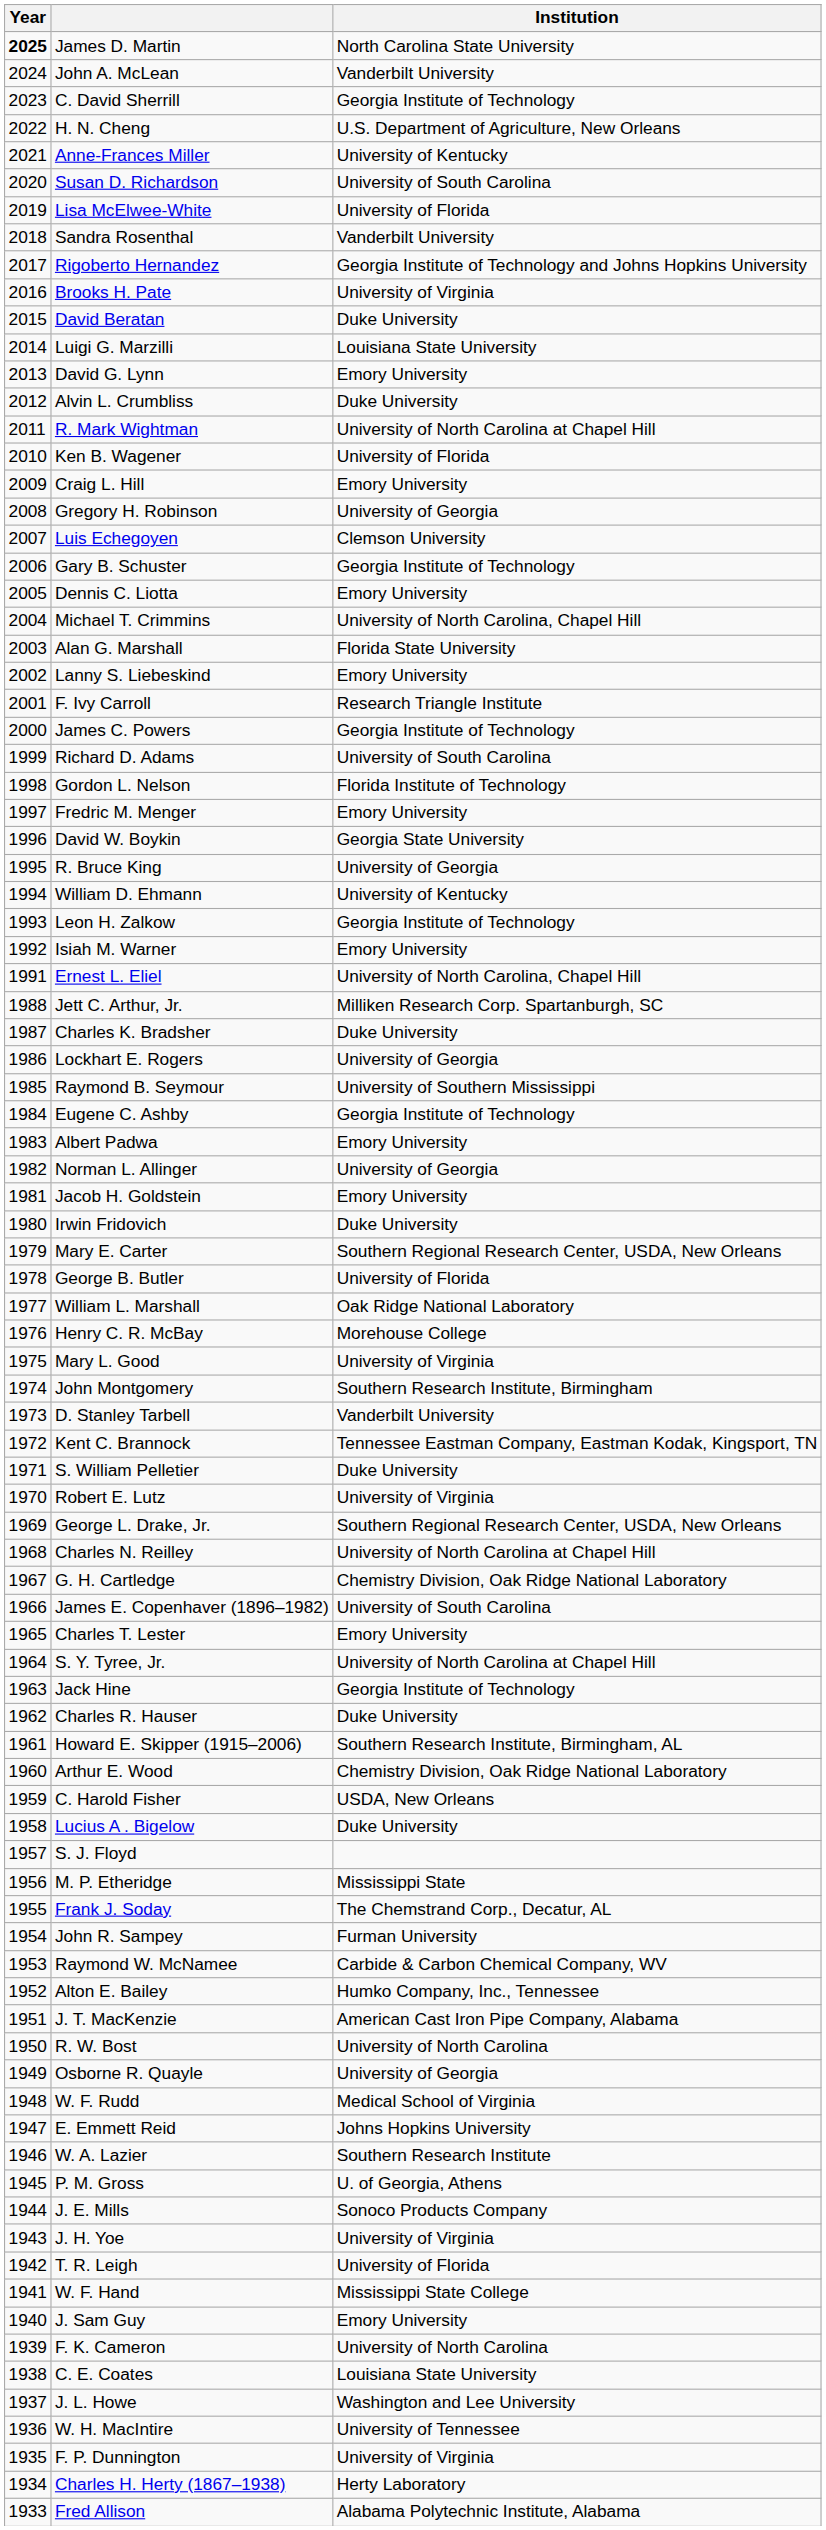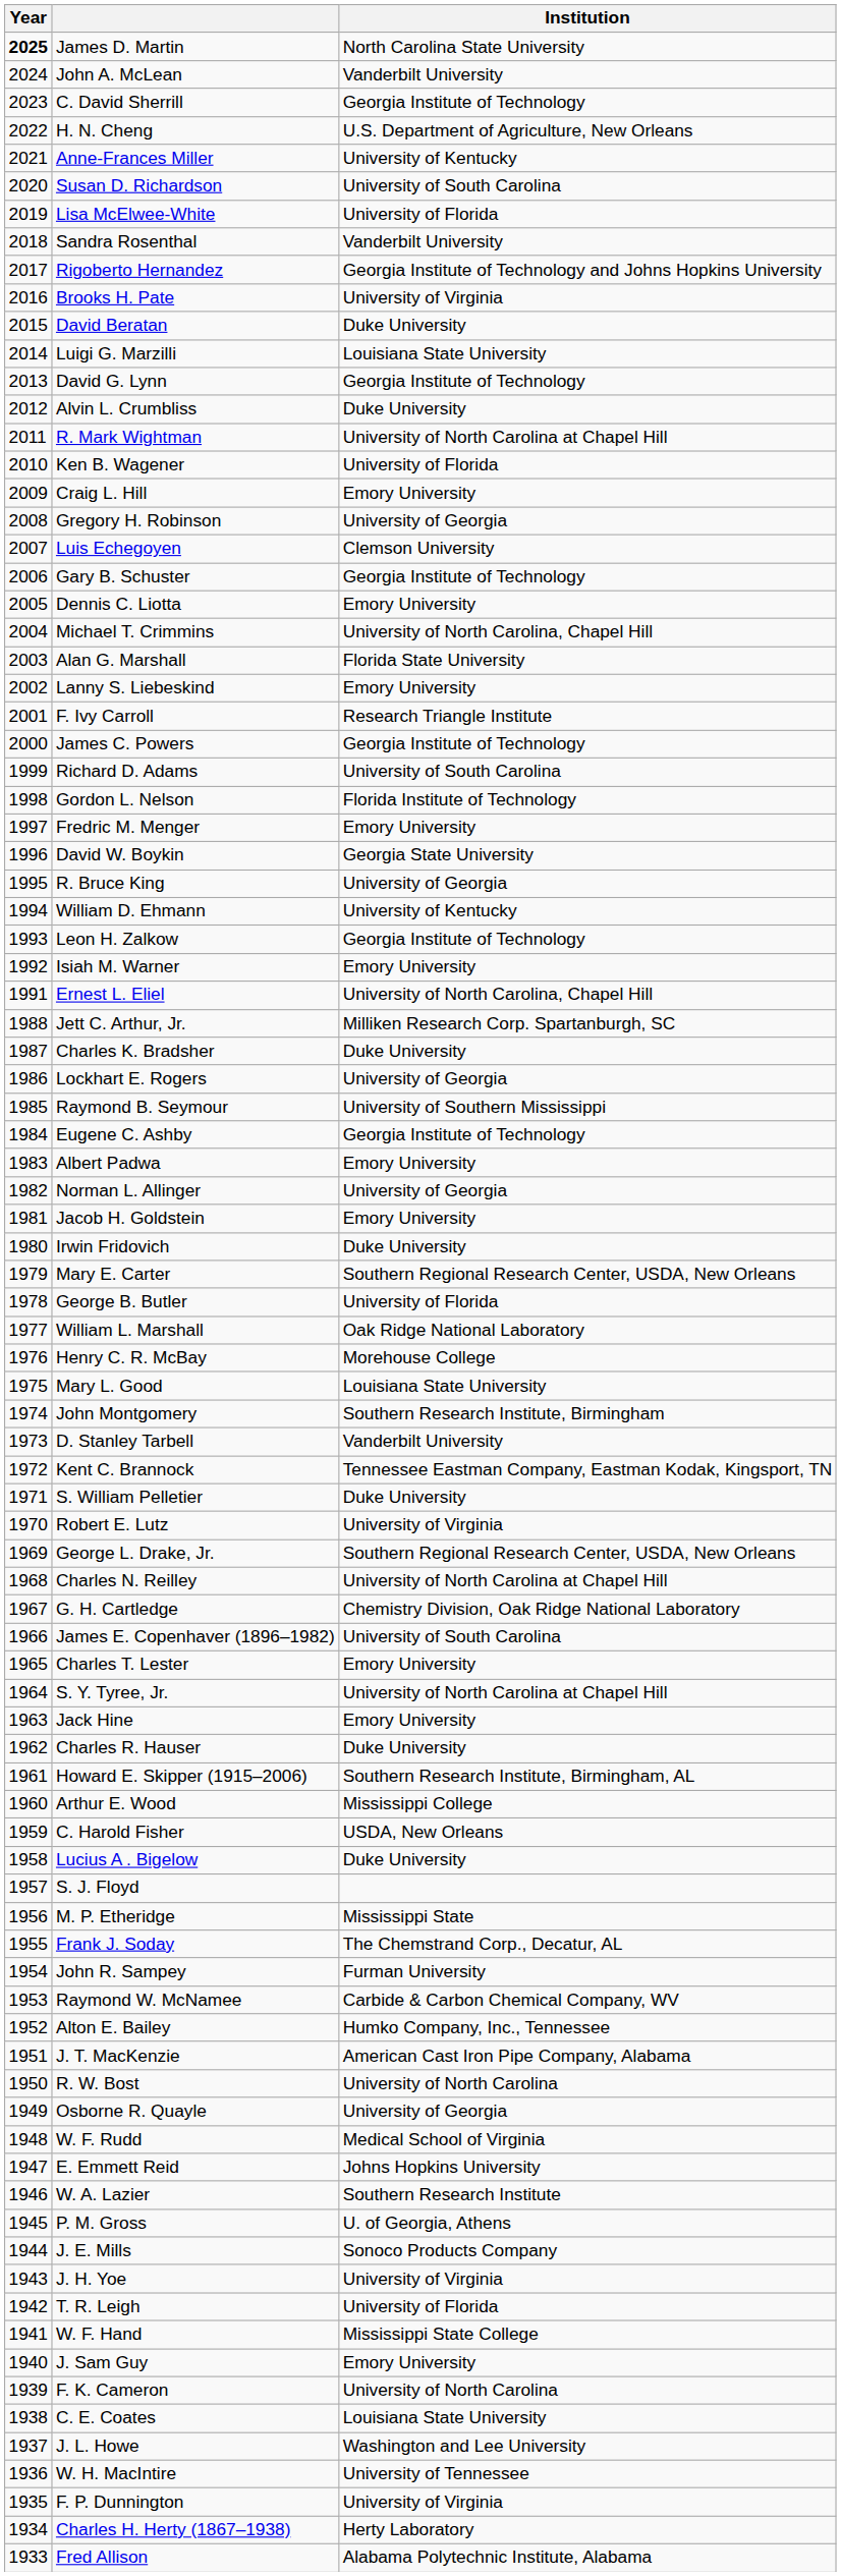David G. Lynn | Institution: Emory University -> Georgia Institute of Technology
Mary L. Good | Institution: University of Virginia -> Louisiana State University
Jack Hine | Institution: Georgia Institute of Technology -> Emory University
Arthur E. Wood | Institution: Chemistry Division, Oak Ridge National Laboratory -> Mississippi College
